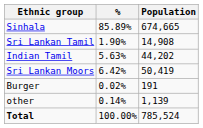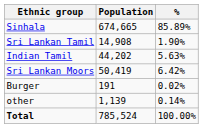columns swapped: Population <-> %
